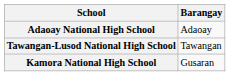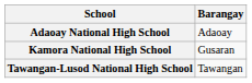rows swapped: Kamora National High School <-> Tawangan-Lusod National High School
